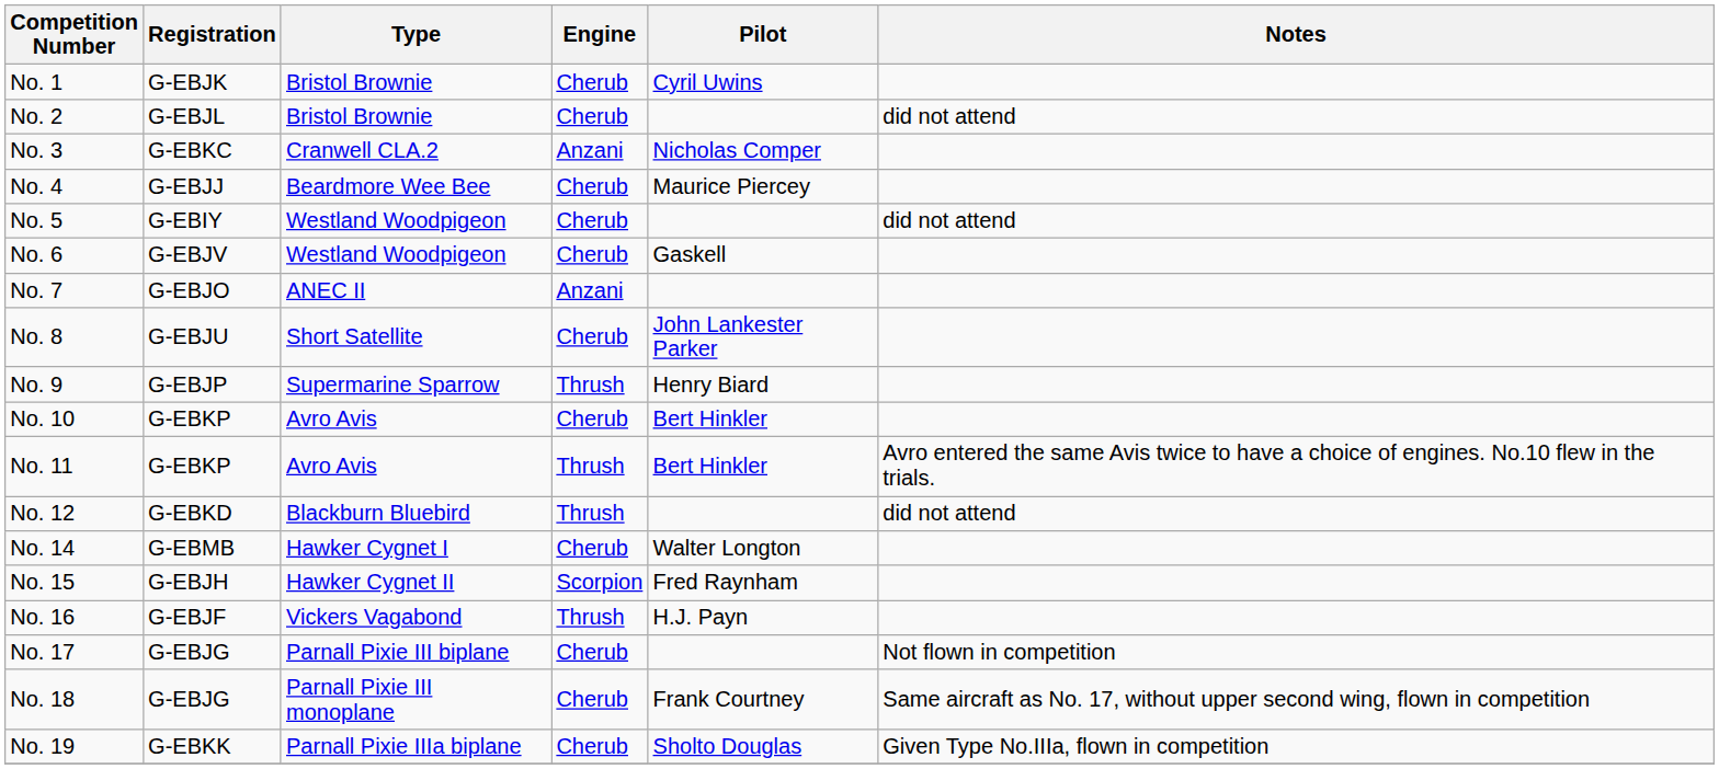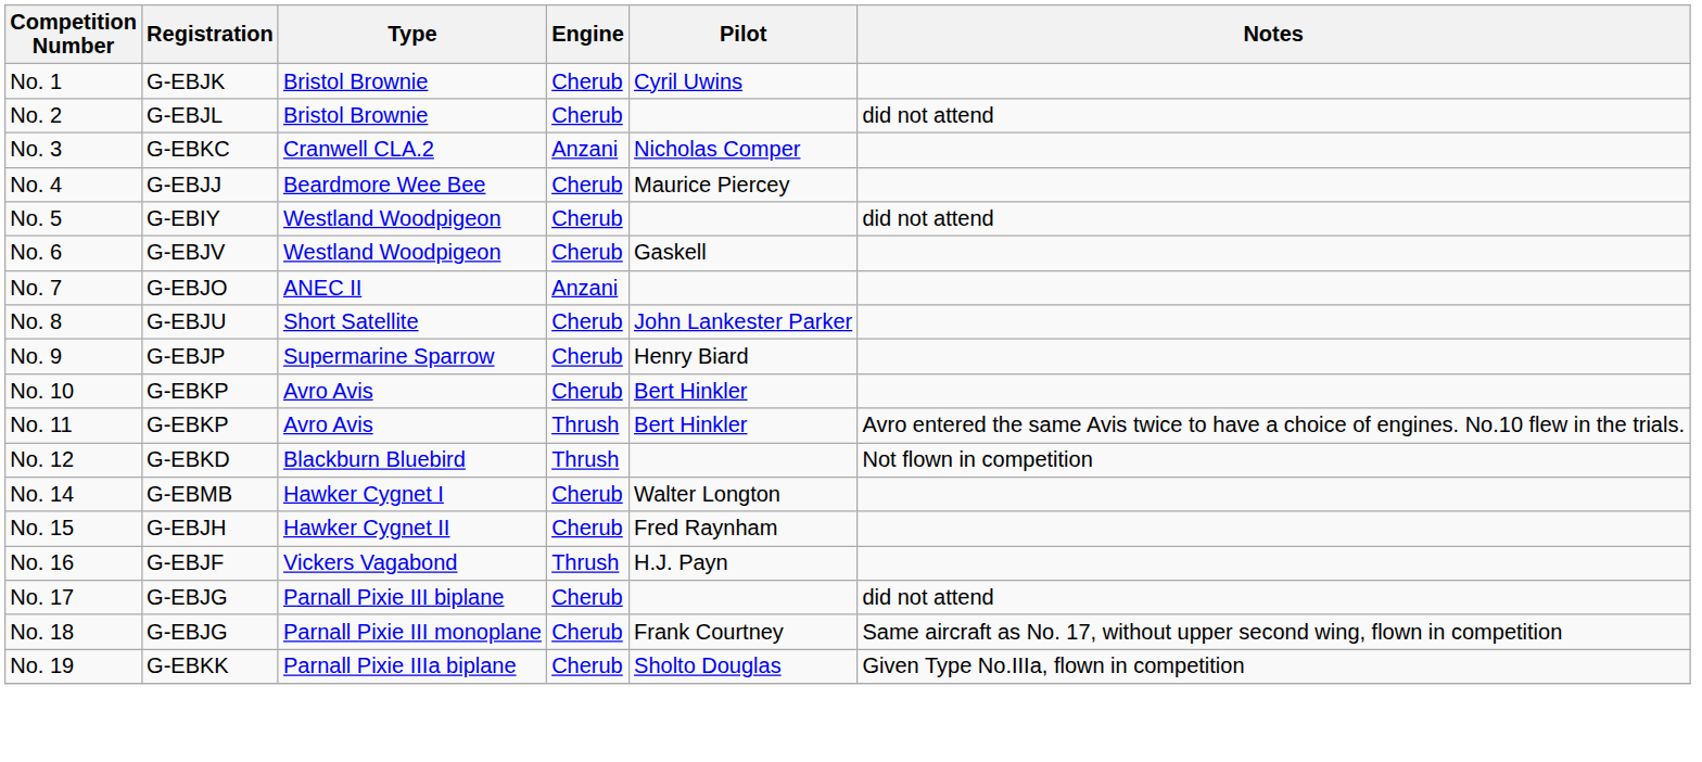No. 9 | Engine: Thrush -> Cherub
No. 12 | Notes: did not attend -> Not flown in competition
No. 15 | Engine: Scorpion -> Cherub
No. 17 | Notes: Not flown in competition -> did not attend
